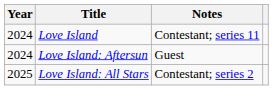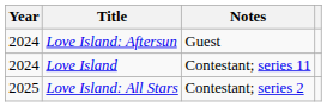rows swapped: Love Island <-> Love Island: Aftersun
